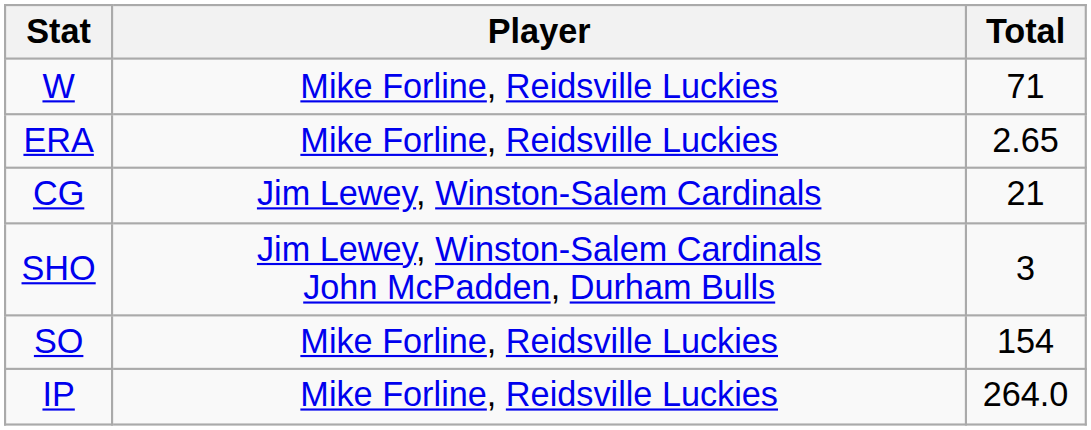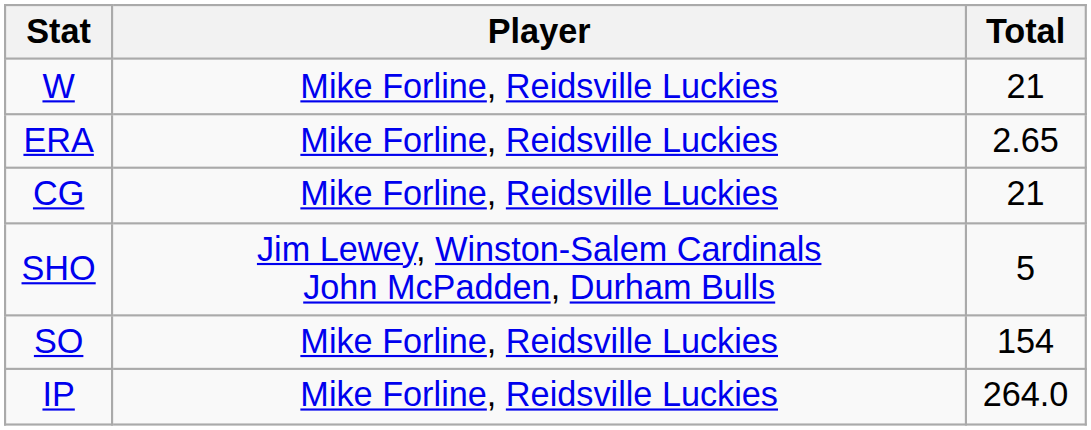W | Total: 71 -> 21
CG | Player: Jim Lewey, Winston-Salem Cardinals -> Mike Forline, Reidsville Luckies
SHO | Total: 3 -> 5
